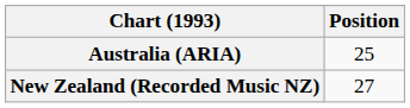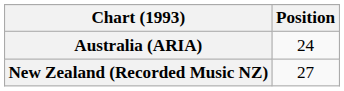Australia (ARIA) | Position: 25 -> 24
